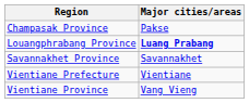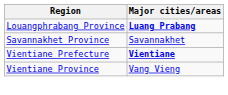- row: Champasak Province | Pakse
Vientiane Prefecture | Major cities/areas: normal -> bold
